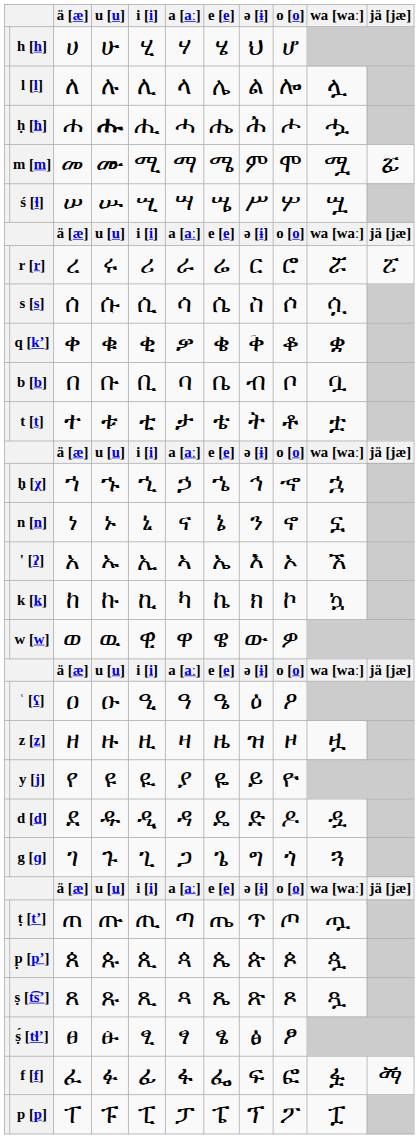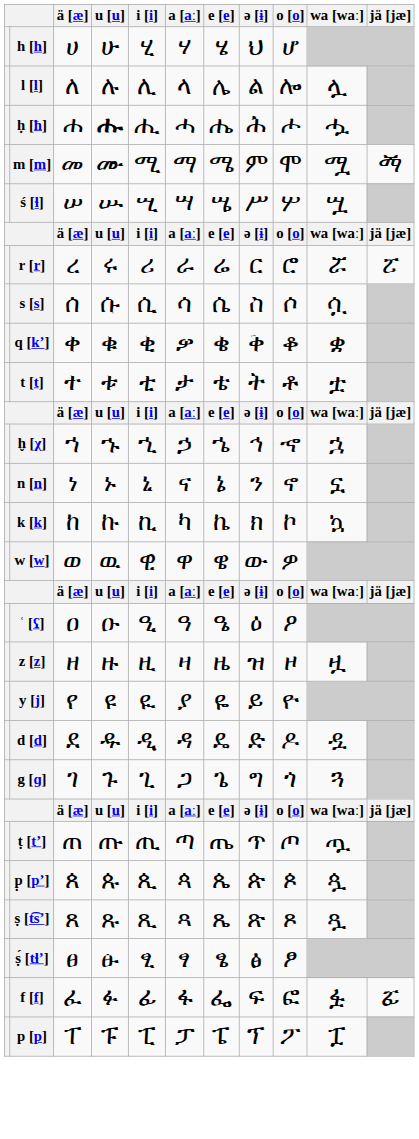m [m] | jä [jæ]: ፚ -> ፙ
- row: b [b] | በ | ቡ | ቢ | ባ | ቤ | ብ | ቦ | ቧ
- row: ' [ʔ] | አ | ኡ | ኢ | ኣ | ኤ | እ | ኦ | ኧ
f [f] | jä [jæ]: ፙ -> ፚ
